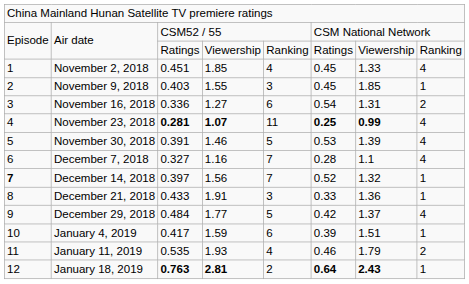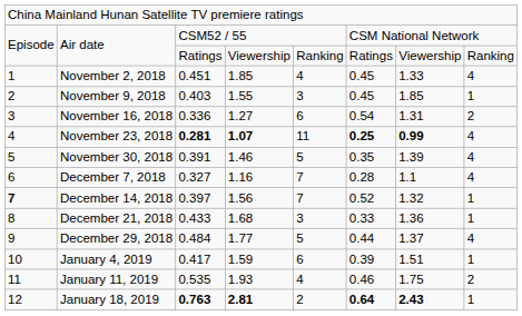November 30, 2018 | column 6: 0.53 -> 0.35
December 21, 2018 | column 4: 1.91 -> 1.68
December 29, 2018 | column 6: 0.42 -> 0.44
January 11, 2019 | column 7: 1.79 -> 1.75
